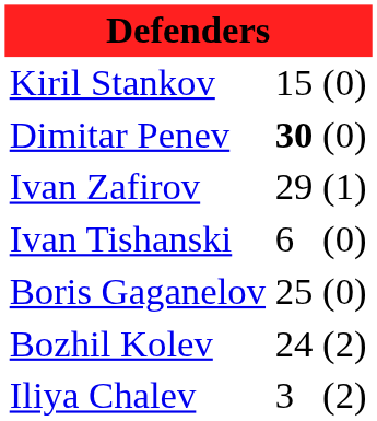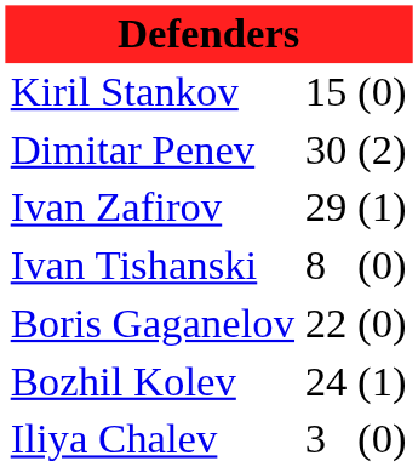Dimitar Penev | column 2: bold -> normal
Dimitar Penev | column 3: (0) -> (2)
Ivan Tishanski | column 2: 6 -> 8
Boris Gaganelov | column 2: 25 -> 22
Bozhil Kolev | column 3: (2) -> (1)
Iliya Chalev | column 3: (2) -> (0)
